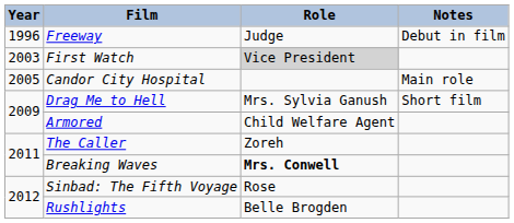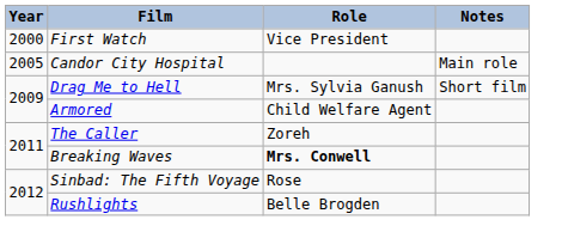- row: 1996 | Freeway | Judge | Debut in film
First Watch | Year: 2003 -> 2000
First Watch | Role: lightgrey background -> no background
